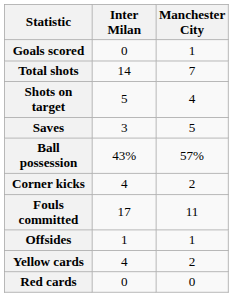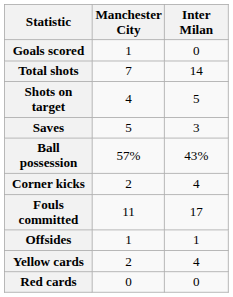columns swapped: Manchester City <-> Inter Milan
